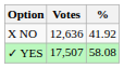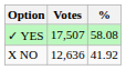rows swapped: ✓ YES <-> X NO
